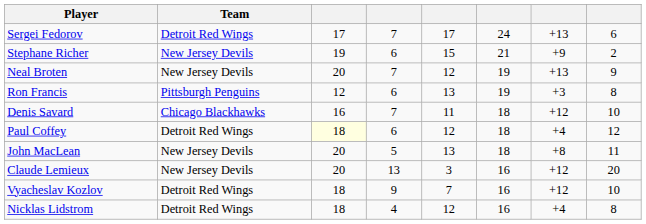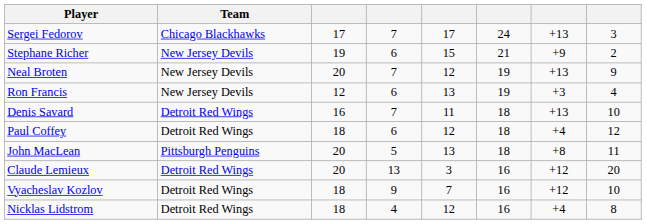Sergei Fedorov | Team: Detroit Red Wings -> Chicago Blackhawks
Sergei Fedorov | column 8: 6 -> 3
Ron Francis | Team: Pittsburgh Penguins -> New Jersey Devils
Ron Francis | column 8: 8 -> 4
Denis Savard | Team: Chicago Blackhawks -> Detroit Red Wings
Denis Savard | column 7: +12 -> +13
Paul Coffey | column 3: lightyellow background -> no background
John MacLean | Team: New Jersey Devils -> Pittsburgh Penguins
Claude Lemieux | Team: New Jersey Devils -> Detroit Red Wings
